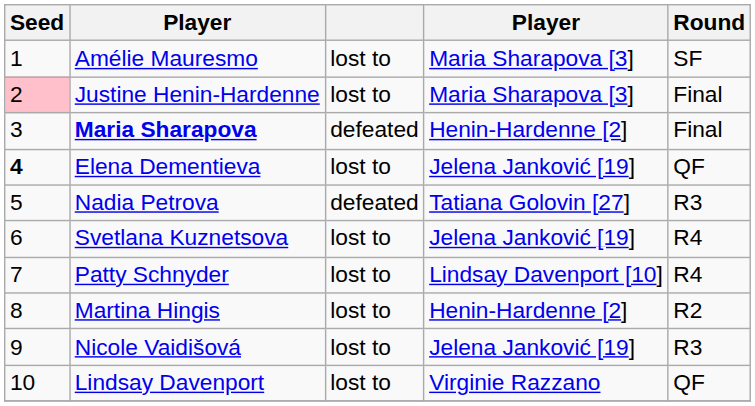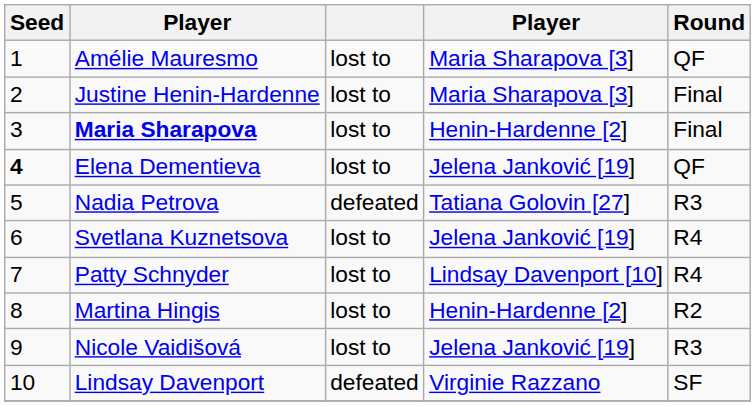Amélie Mauresmo | Round: SF -> QF
Justine Henin-Hardenne | Seed: pink background -> no background
Maria Sharapova | column 3: defeated -> lost to
Lindsay Davenport | column 3: lost to -> defeated
Lindsay Davenport | Round: QF -> SF
